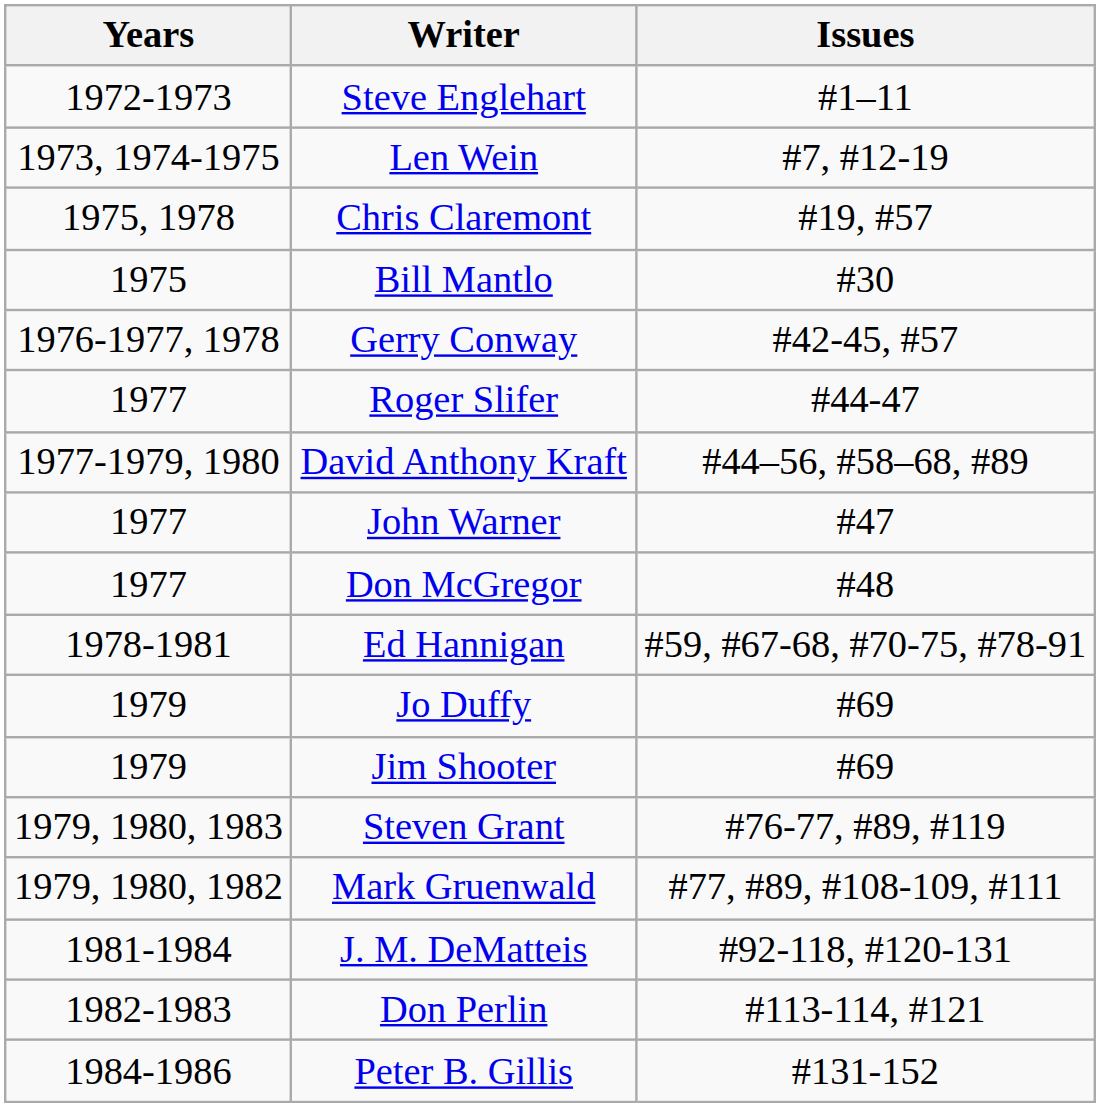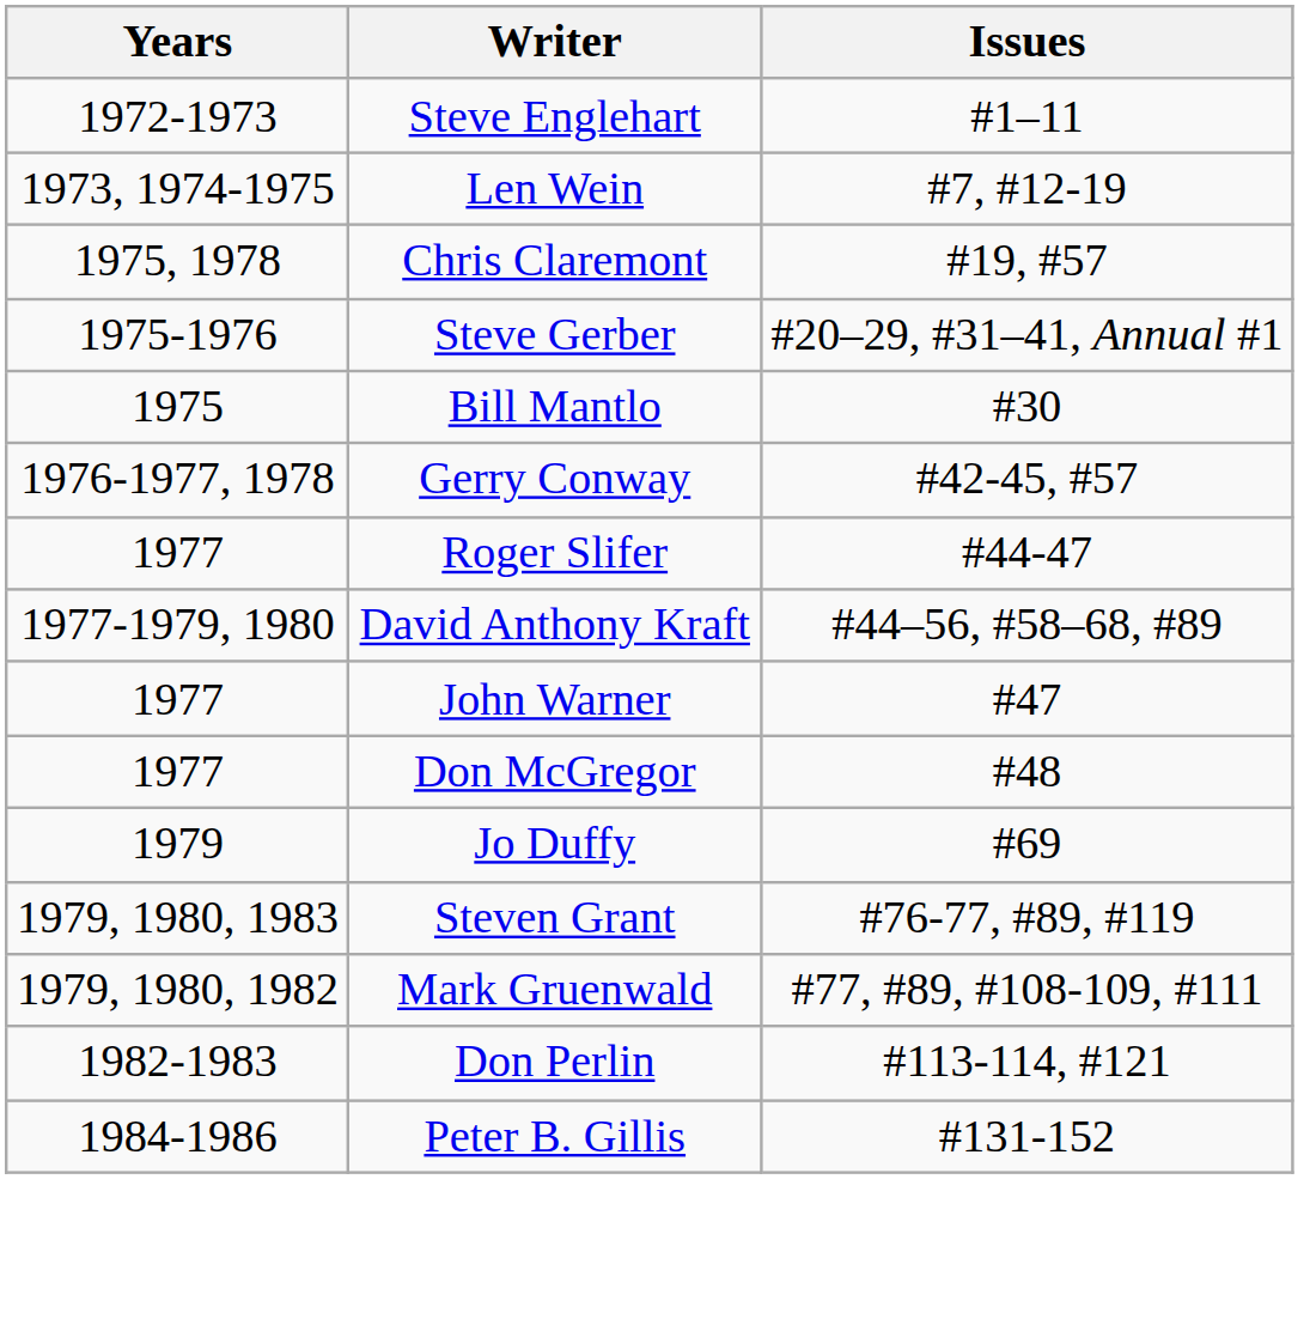+ row: 1975-1976 | Steve Gerber | #20–29, #31–41, Annual #1
- row: 1978-1981 | Ed Hannigan | #59, #67-68, #70-75, #78-91
- row: 1979 | Jim Shooter | #69
- row: 1981-1984 | J. M. DeMatteis | #92-118, #120-131
